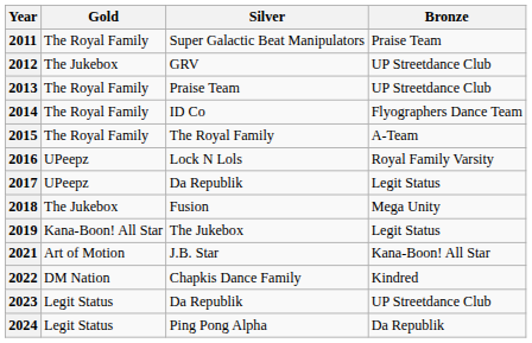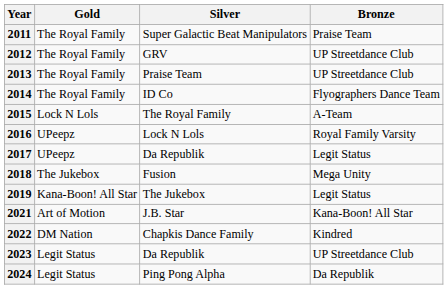2012 | Gold: The Jukebox -> The Royal Family
2015 | Gold: The Royal Family -> Lock N Lols
